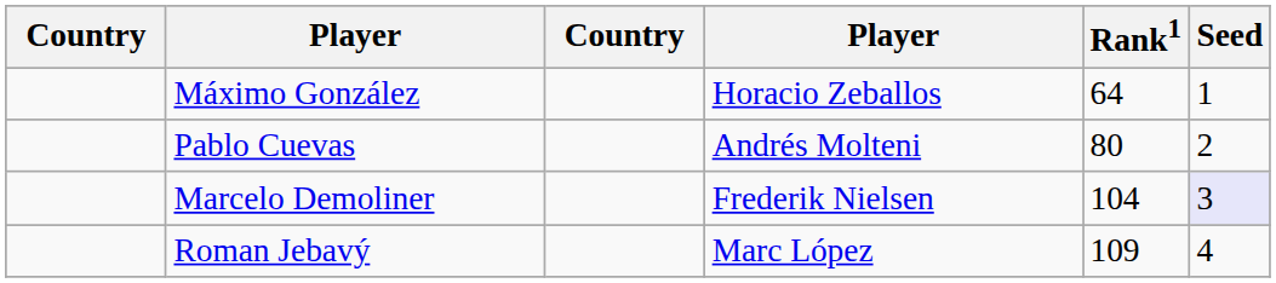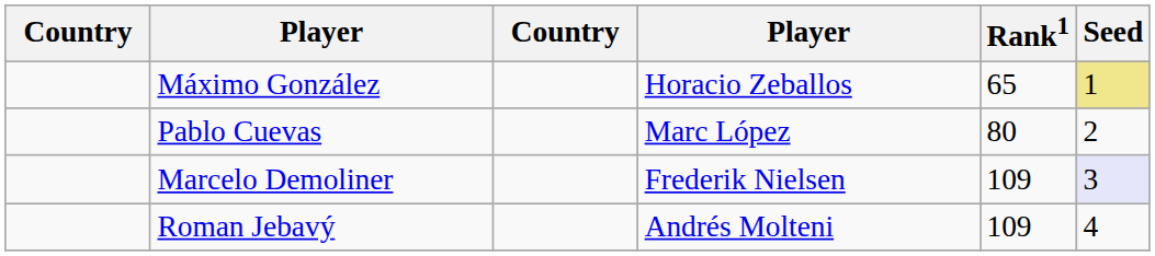Máximo González | Rank1: 64 -> 65
Máximo González | Seed: no background -> khaki background
Pablo Cuevas | column 4: Andrés Molteni -> Marc López
Marcelo Demoliner | Rank1: 104 -> 109
Roman Jebavý | column 4: Marc López -> Andrés Molteni
